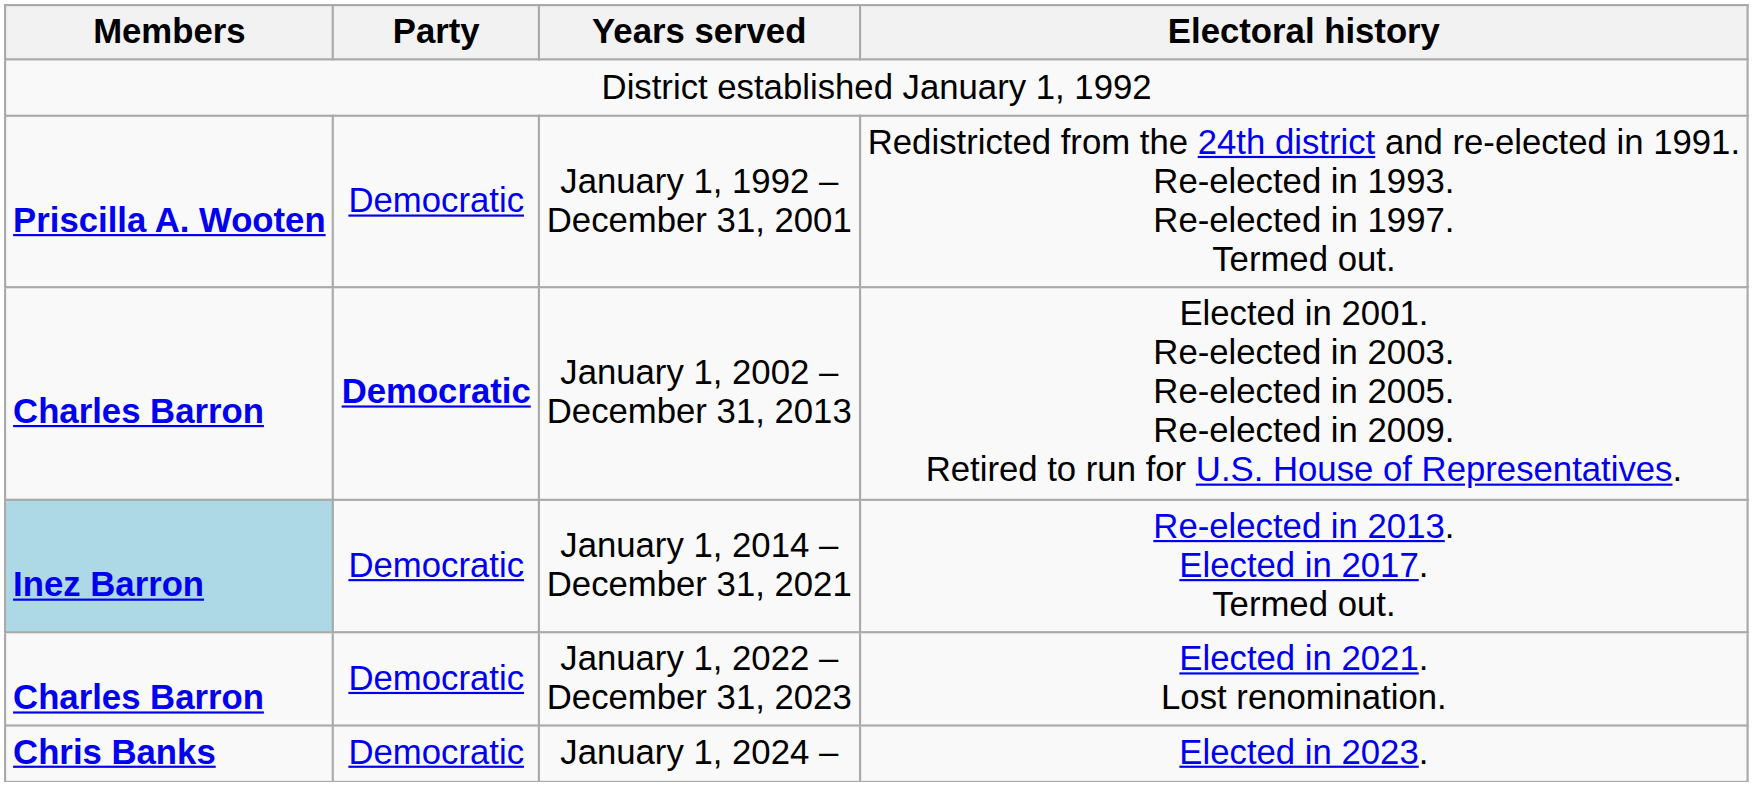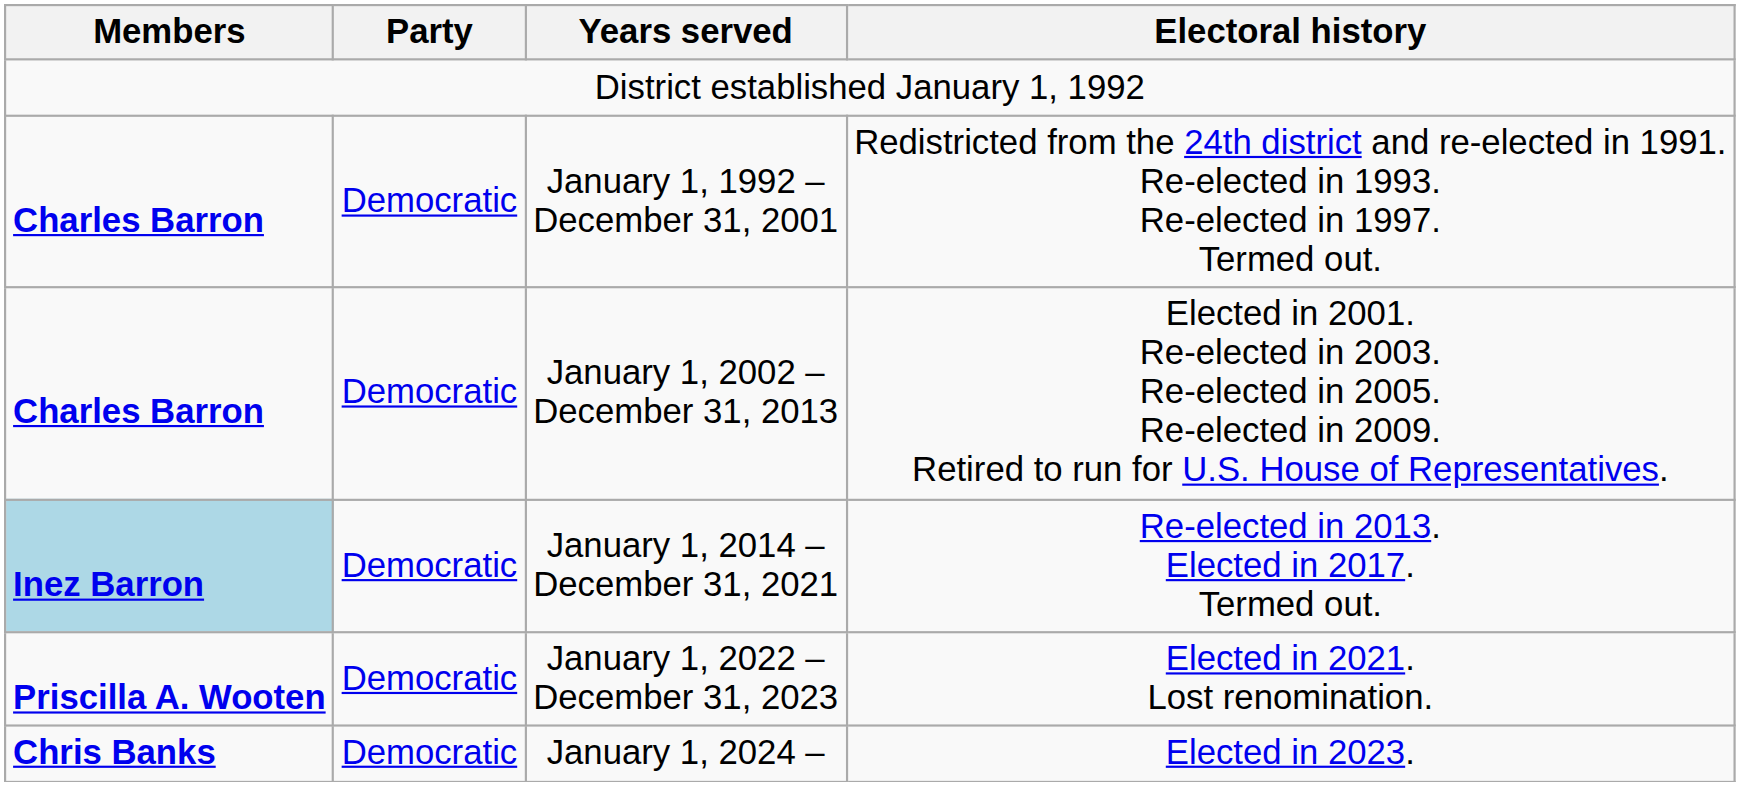January 1, 1992 – December 31, 2001 | Members: Priscilla A. Wooten -> Charles Barron
January 1, 2002 – December 31, 2013 | Party: bold -> normal
January 1, 2022 – December 31, 2023 | Members: Charles Barron -> Priscilla A. Wooten
